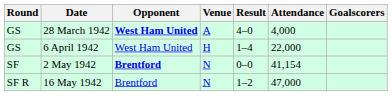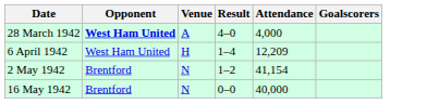- column: Round | GS | GS | SF | SF R
6 April 1942 | Attendance: 22,000 -> 12,209
2 May 1942 | Opponent: bold -> normal
2 May 1942 | Result: 0–0 -> 1–2
16 May 1942 | Result: 1–2 -> 0–0
16 May 1942 | Attendance: 47,000 -> 40,000
